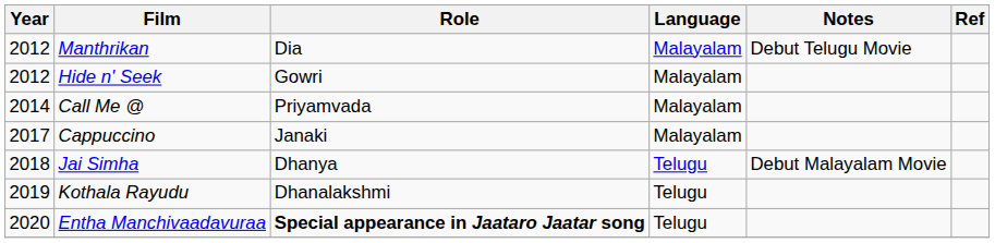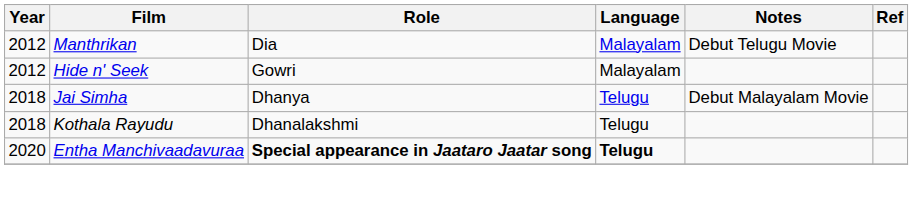- row: 2014 | Call Me @ | Priyamvada | Malayalam
- row: 2017 | Cappuccino | Janaki | Malayalam
Kothala Rayudu | Year: 2019 -> 2018
Entha Manchivaadavuraa | Language: normal -> bold
